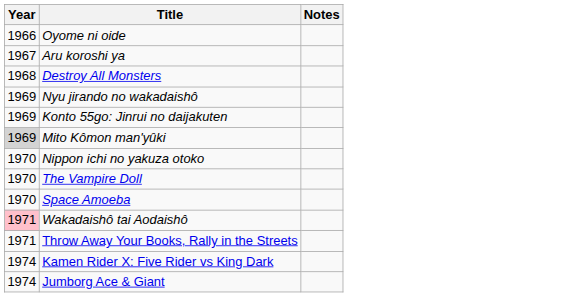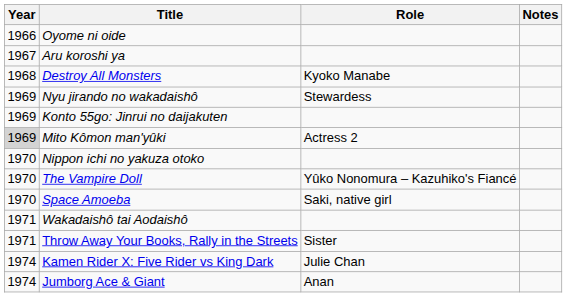+ column: Role | Kyoko Manabe | Stewardess | Actress 2 | Yûko Nonomura – Kazuhiko's Fiancé | Saki, native girl | Sister | Julie Chan | Anan
Wakadaishô tai Aodaishô | Year: pink background -> no background
